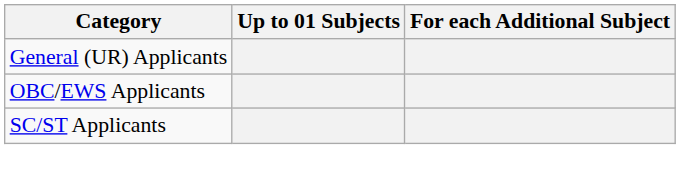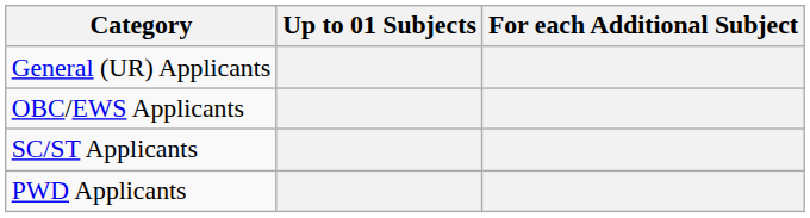+ row: PWD Applicants
